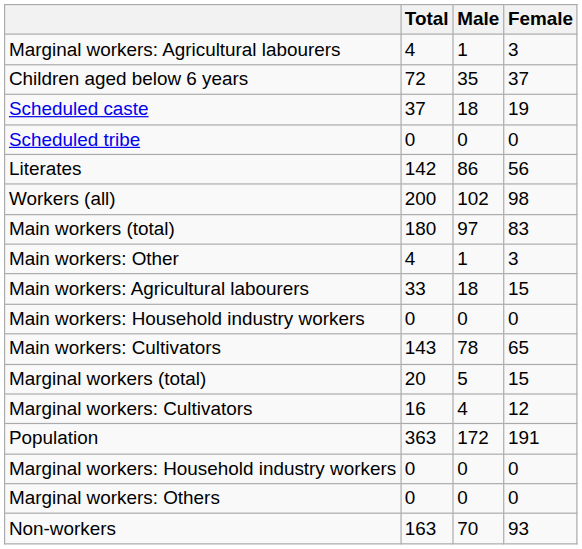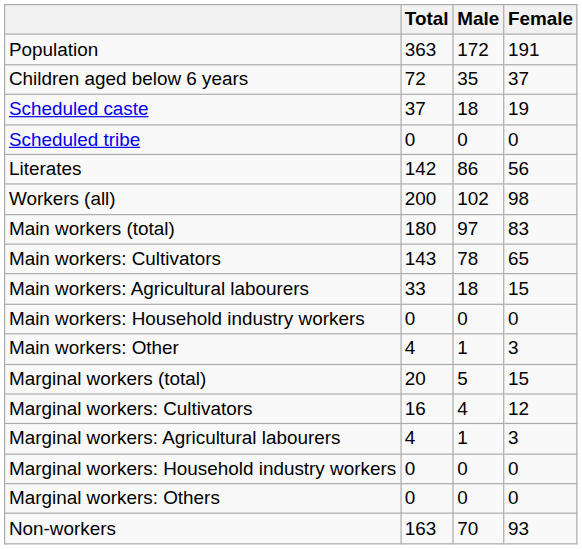rows swapped: Population <-> Marginal workers: Agricultural labourers
rows swapped: Main workers: Cultivators <-> Main workers: Other
